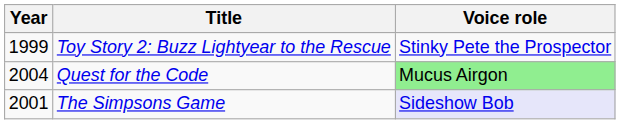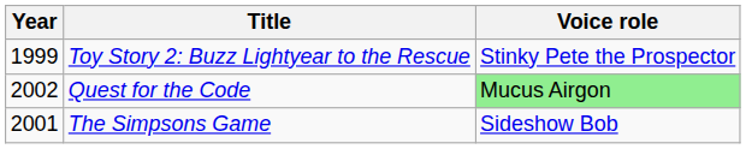Quest for the Code | Year: 2004 -> 2002
The Simpsons Game | Voice role: lavender background -> no background
